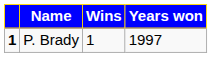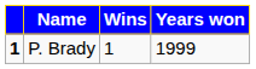P. Brady | Years won: 1997 -> 1999
